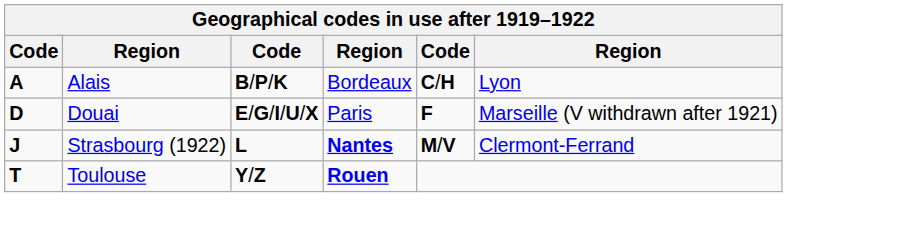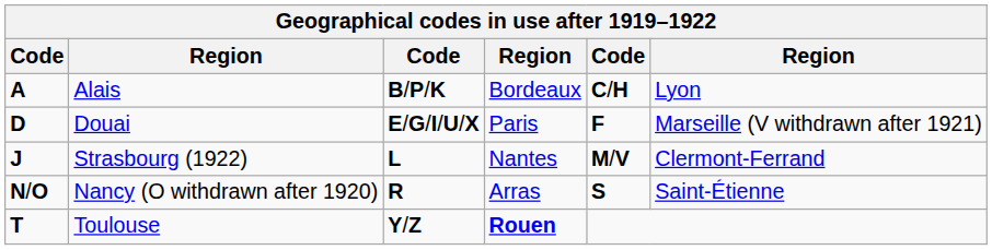Strasbourg (1922) | column 4: bold -> normal
+ row: N/O | Nancy (O withdrawn after 1920) | R | Arras | S | Saint-Étienne
